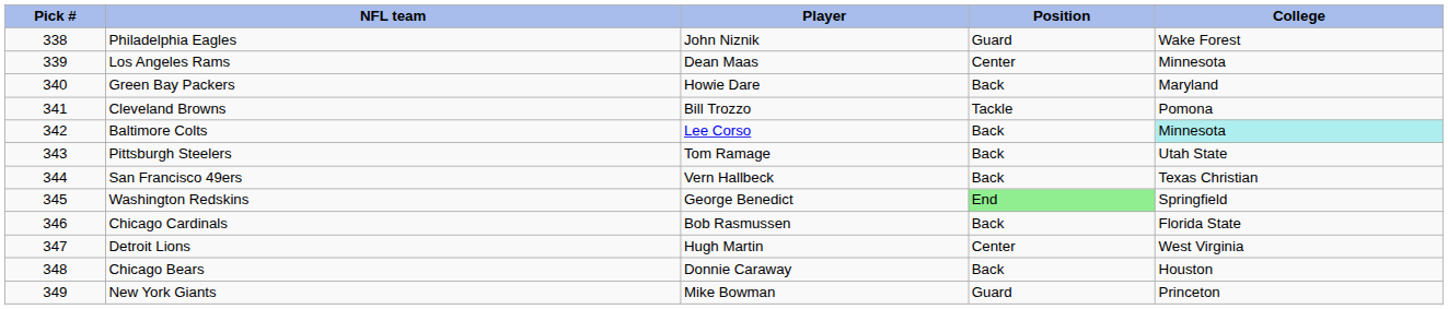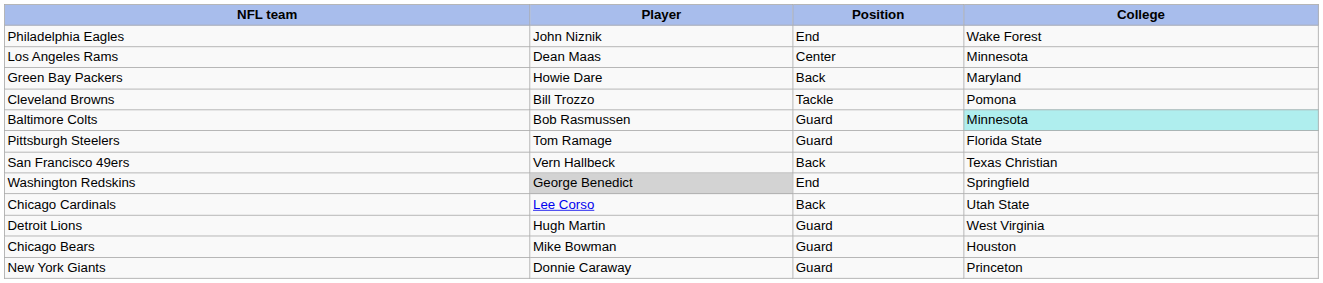- column: Pick # | 338 | 339 | 340 | 341 | 342 | 343 | 344 | 345 | 346 | 347 | 348 | 349
Philadelphia Eagles | Position: Guard -> End
Baltimore Colts | Player: Lee Corso -> Bob Rasmussen
Baltimore Colts | Position: Back -> Guard
Pittsburgh Steelers | Position: Back -> Guard
Pittsburgh Steelers | College: Utah State -> Florida State
Washington Redskins | Player: no background -> lightgrey background
Washington Redskins | Position: lightgreen background -> no background
Chicago Cardinals | Player: Bob Rasmussen -> Lee Corso
Chicago Cardinals | College: Florida State -> Utah State
Detroit Lions | Position: Center -> Guard
Chicago Bears | Player: Donnie Caraway -> Mike Bowman
Chicago Bears | Position: Back -> Guard
New York Giants | Player: Mike Bowman -> Donnie Caraway
